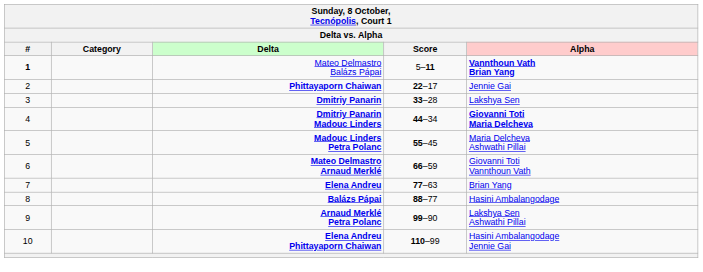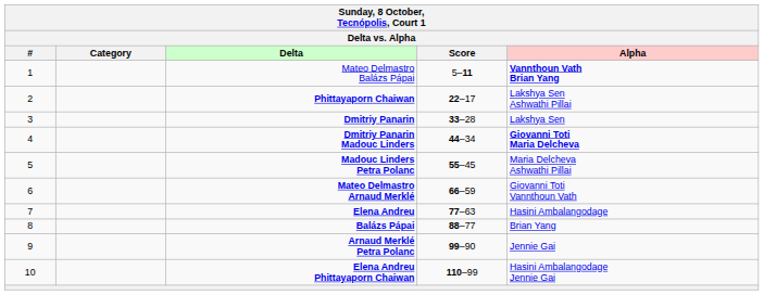Mateo Delmastro Balázs Pápai | #: bold -> normal
Phittayaporn Chaiwan | Alpha: Jennie Gai -> Lakshya Sen Ashwathi Pillai
Elena Andreu | Alpha: Brian Yang -> Hasini Ambalangodage
Balázs Pápai | Alpha: Hasini Ambalangodage -> Brian Yang
Arnaud Merklé Petra Polanc | Alpha: Lakshya Sen Ashwathi Pillai -> Jennie Gai
